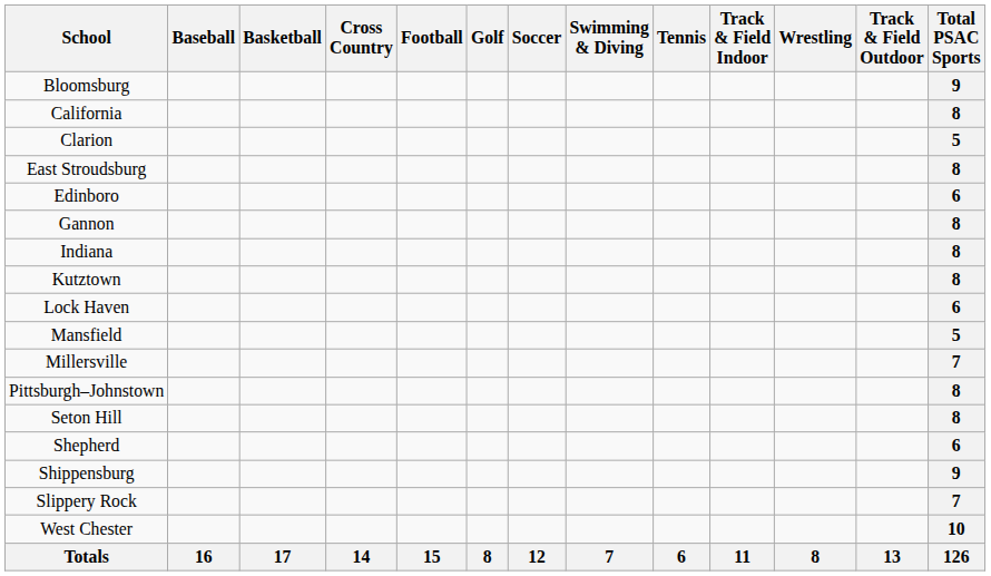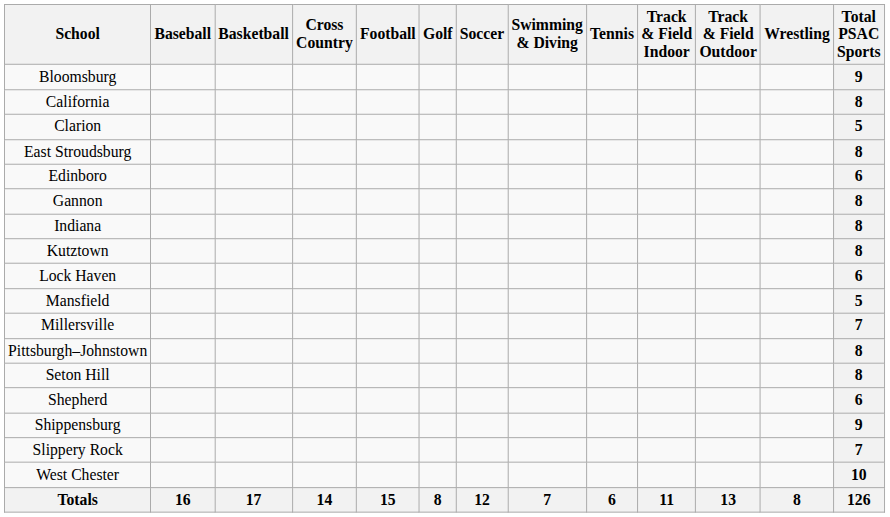columns swapped: Track & Field Outdoor <-> Wrestling
